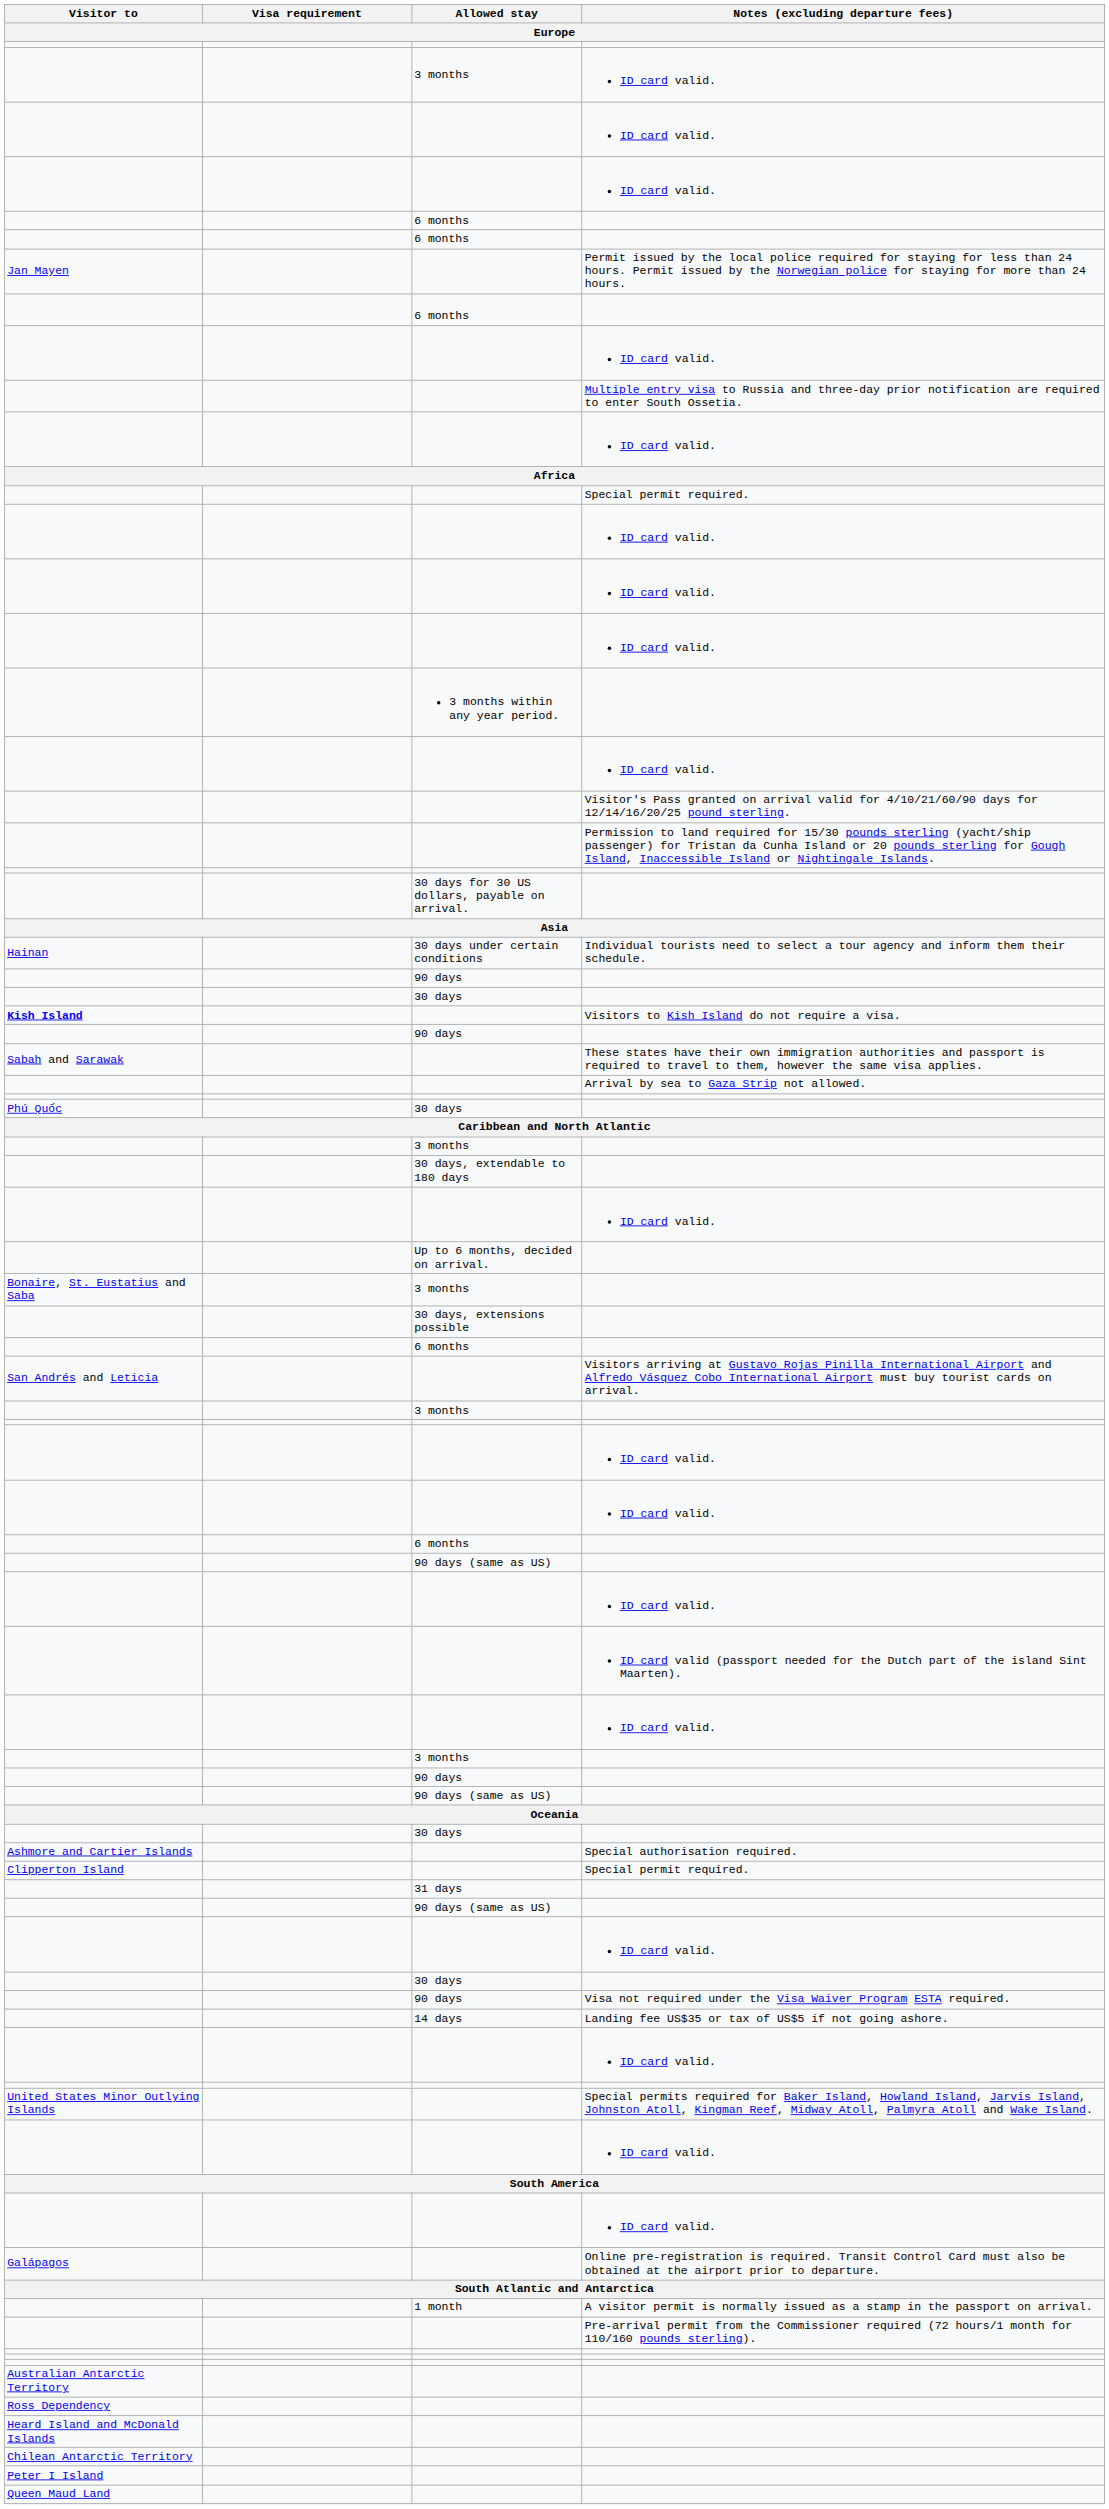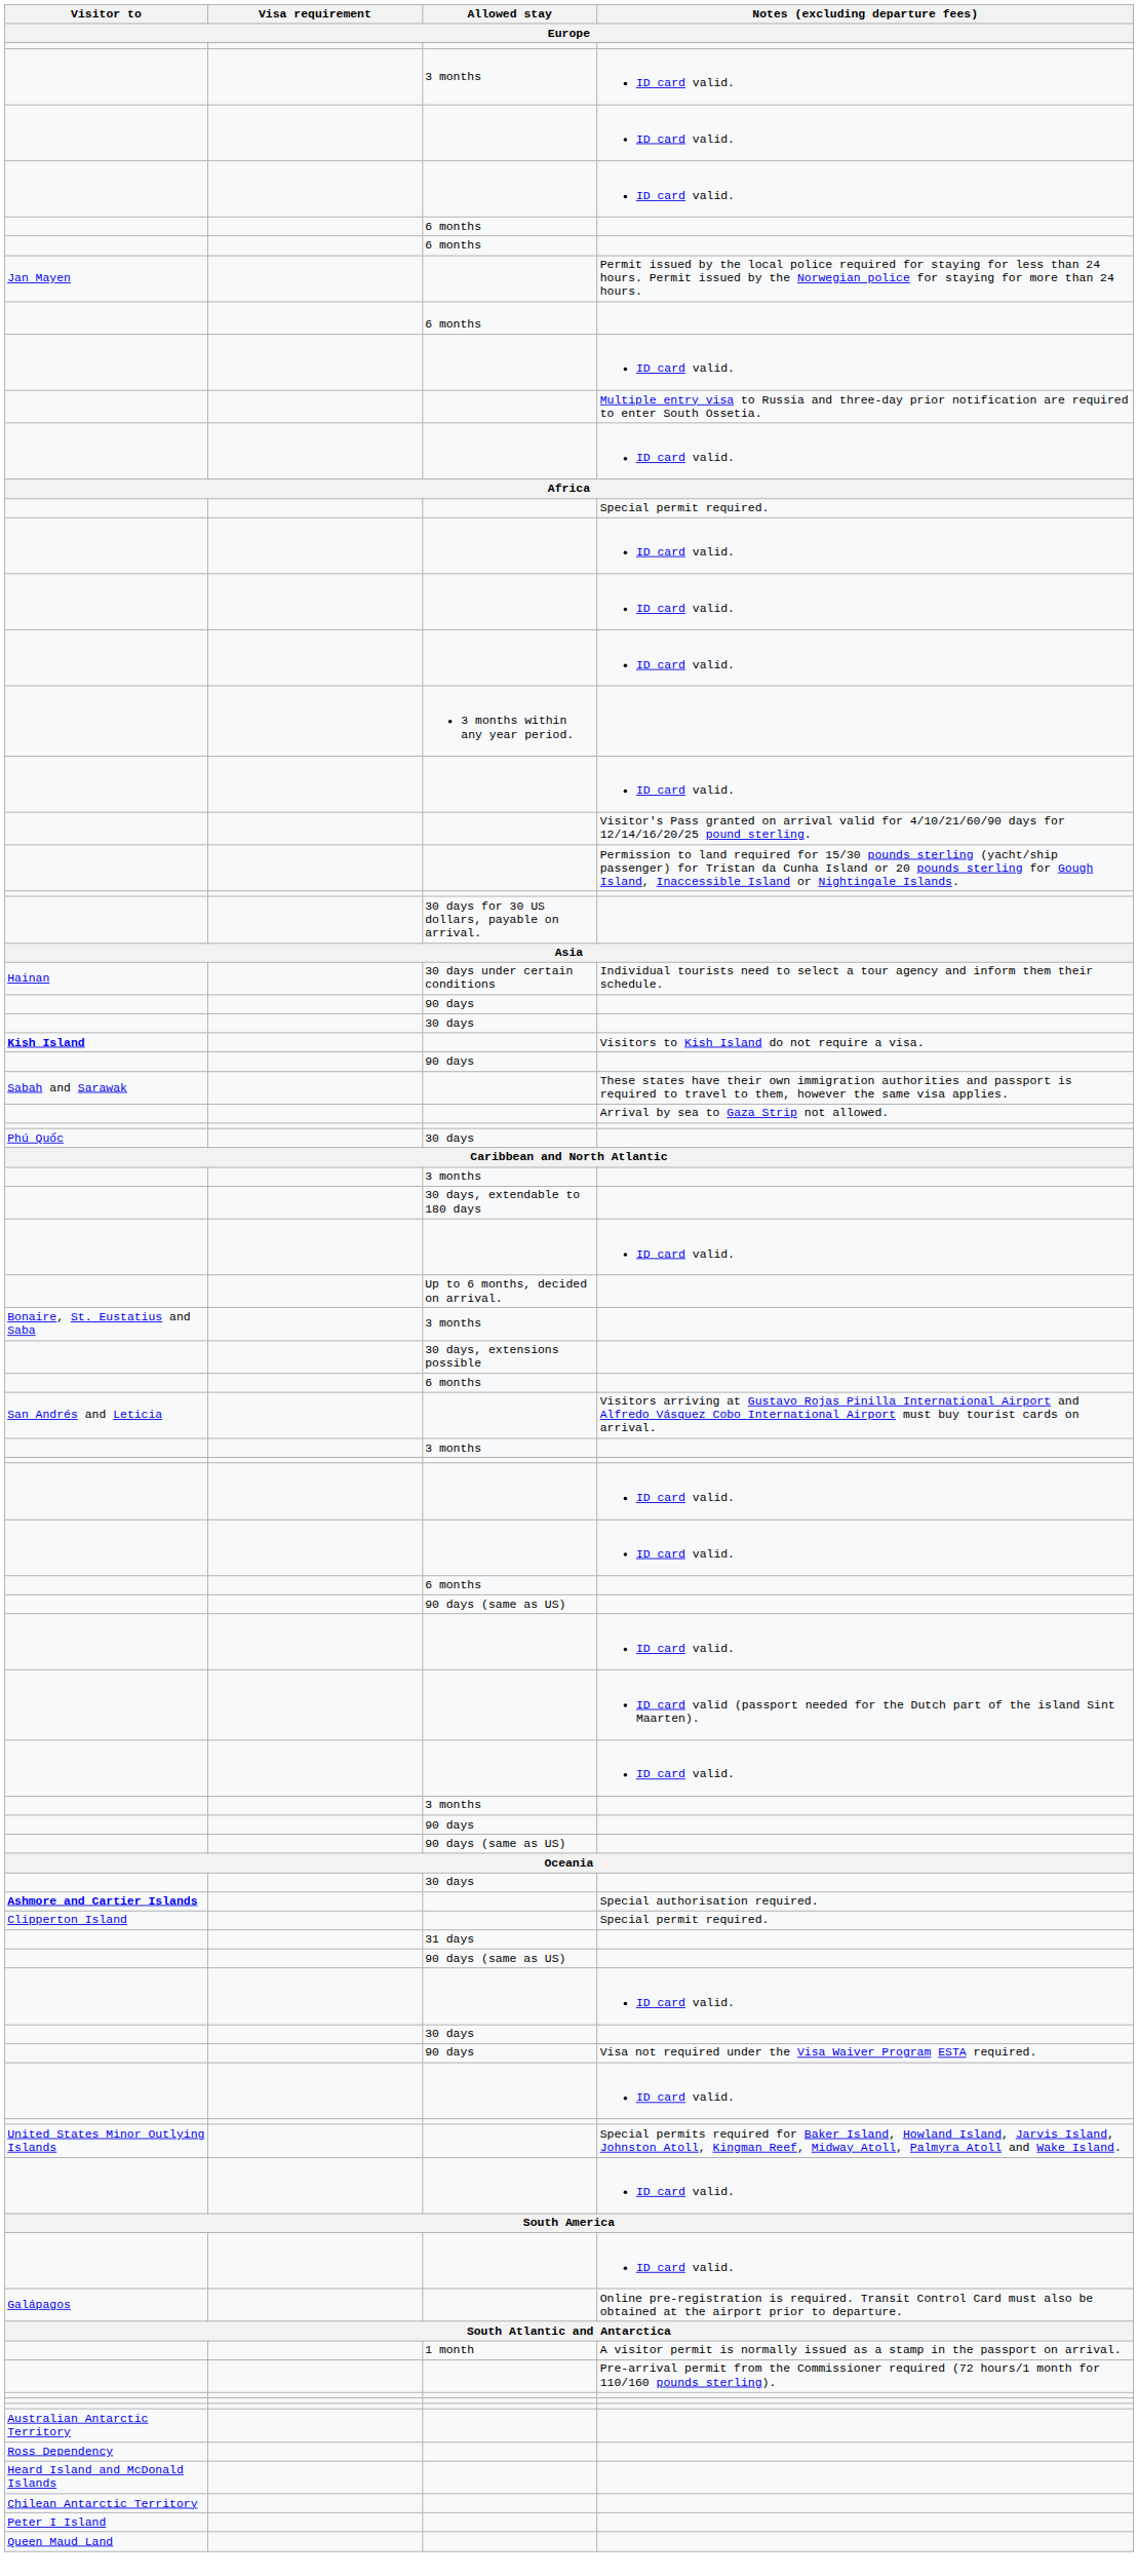Special authorisation required. | Visitor to: normal -> bold
- row: 14 days | Landing fee US$35 or tax of US$5 if not going ashore.
